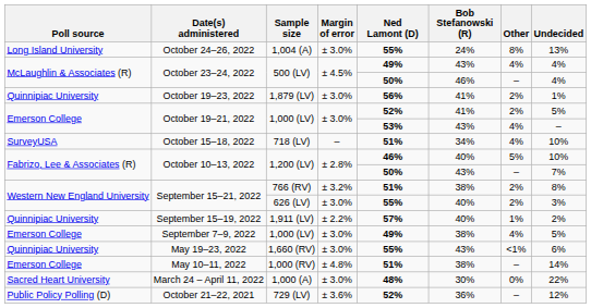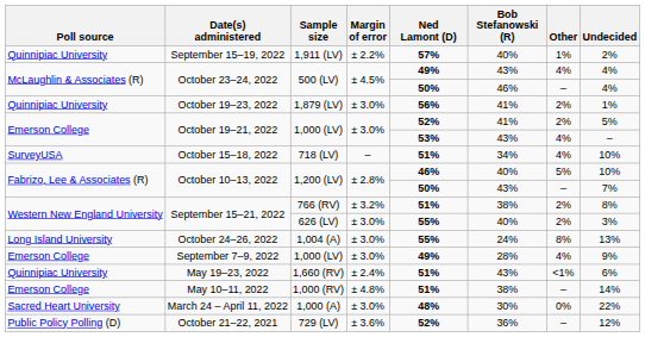rows swapped: October 24–26, 2022 <-> September 15–19, 2022
September 7–9, 2022 | Bob Stefanowski (R): 38% -> 28%
September 7–9, 2022 | Undecided: 5% -> 9%
May 19–23, 2022 | Margin of error: ± 3.0% -> ± 2.4%
May 19–23, 2022 | Ned Lamont (D): 55% -> 51%
